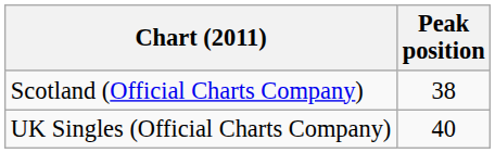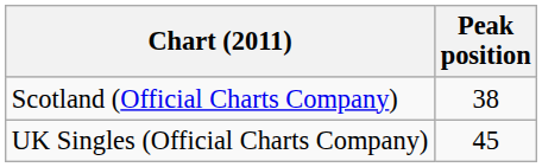UK Singles (Official Charts Company) | Peak position: 40 -> 45
